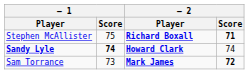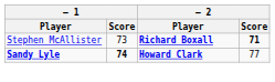Stephen McAllister | – 1 / Score: 75 -> 73
Sandy Lyle | – 2 / Score: 74 -> 77
- row: Sam Torrance | 73 | Mark James | 72
